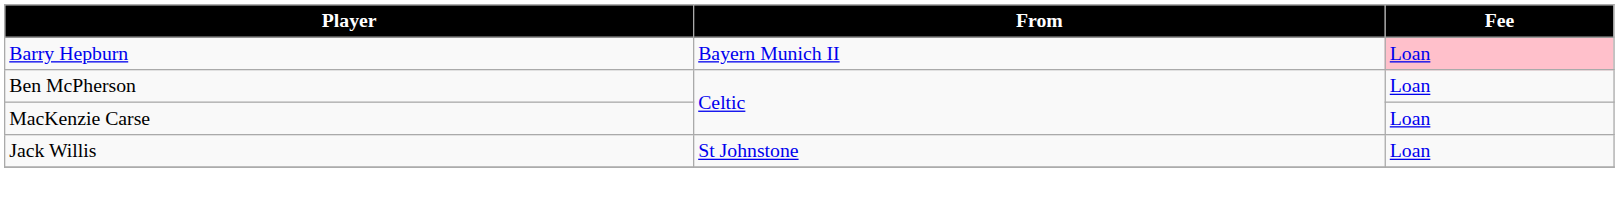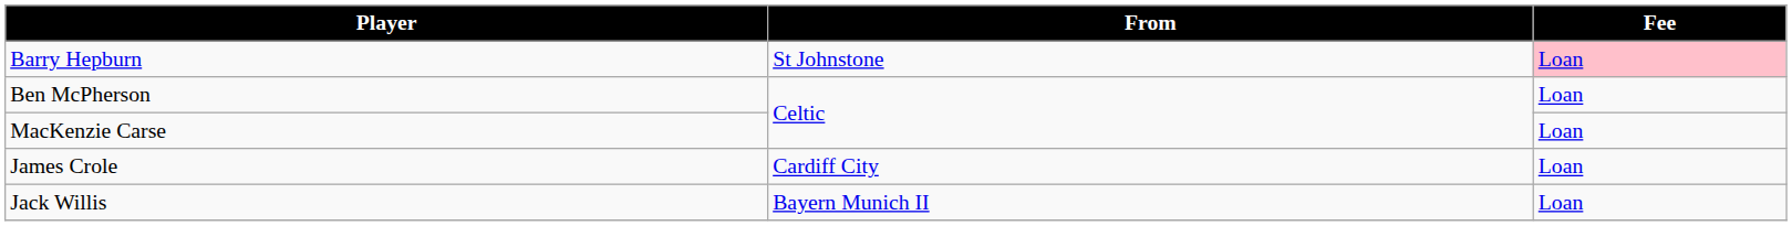Barry Hepburn | From: Bayern Munich II -> St Johnstone
+ row: James Crole | Cardiff City | Loan
Jack Willis | From: St Johnstone -> Bayern Munich II
